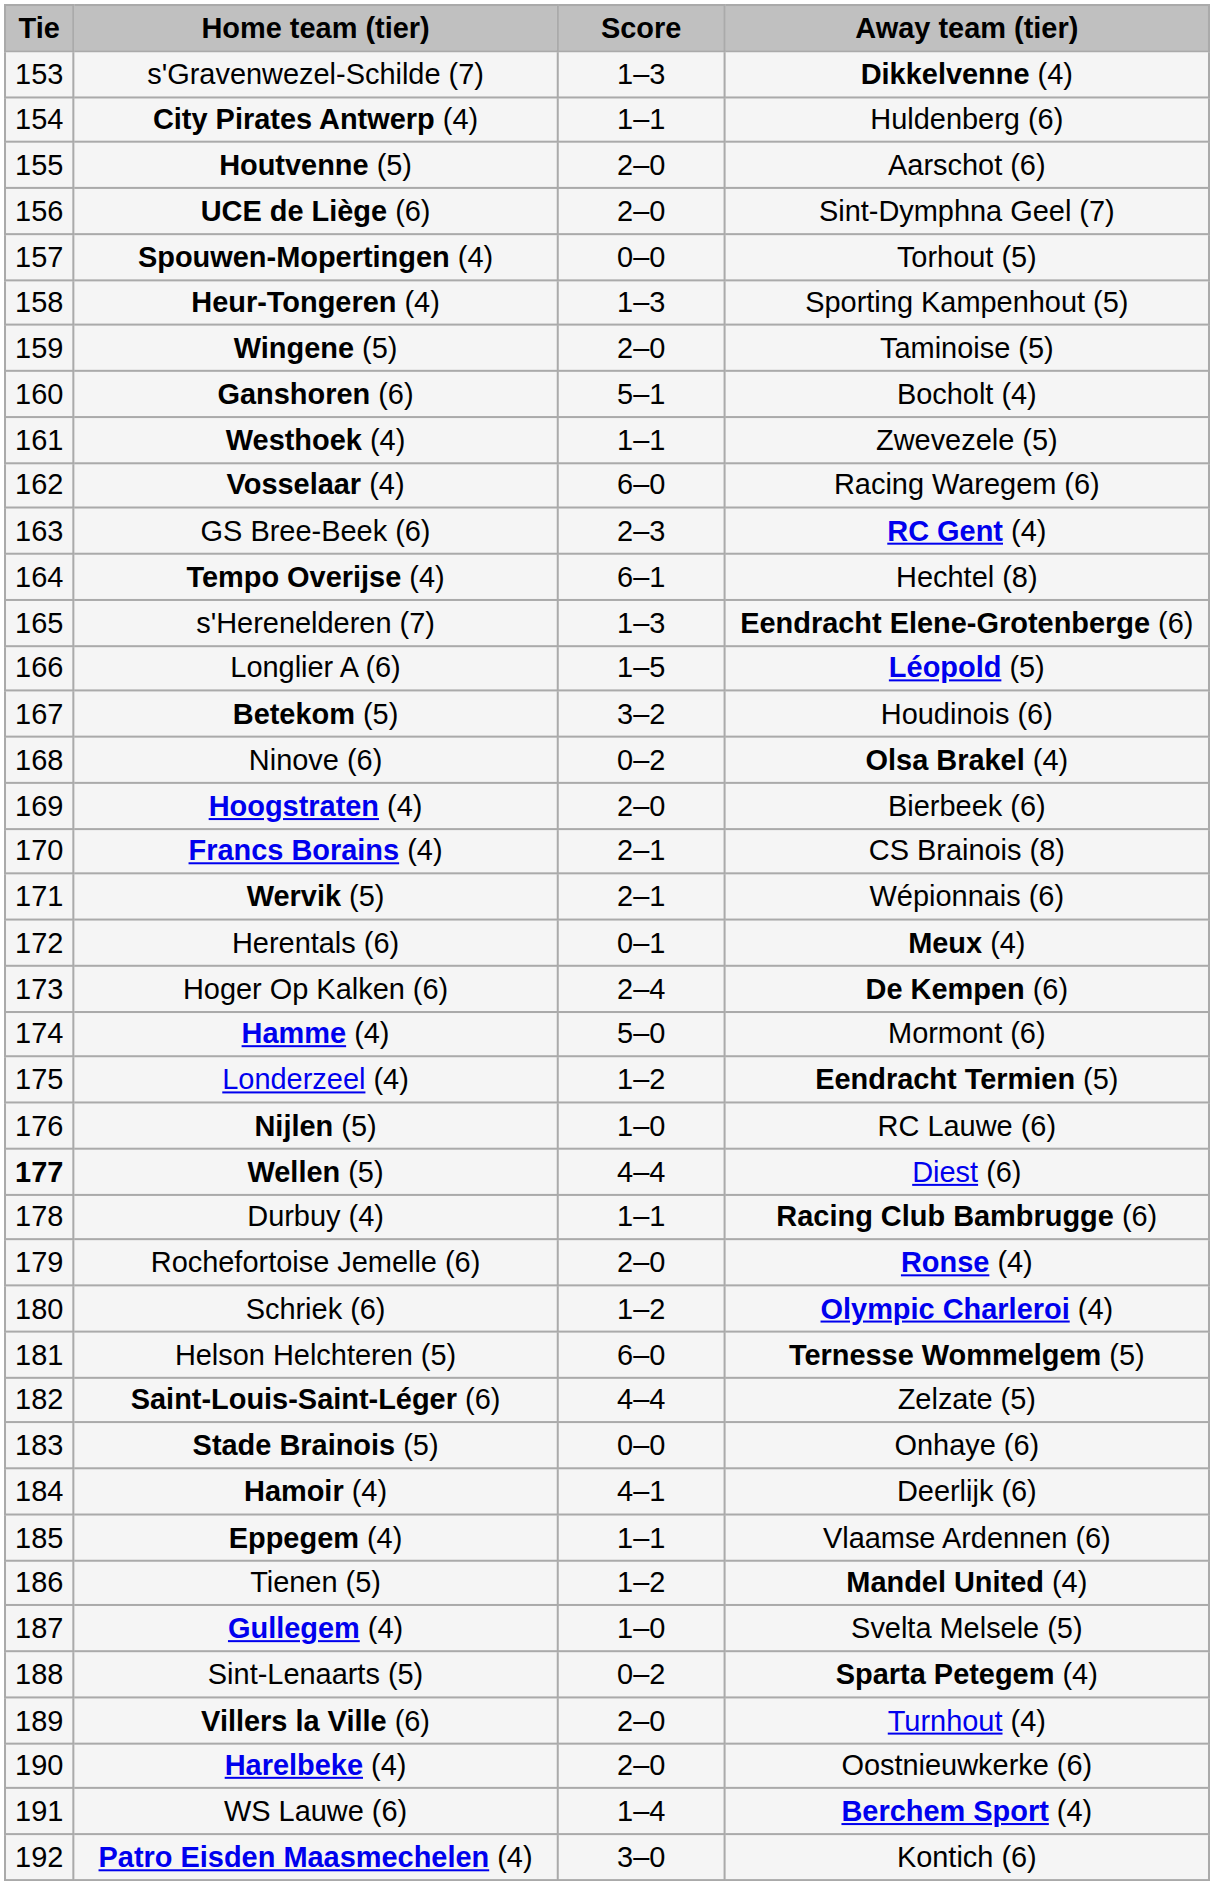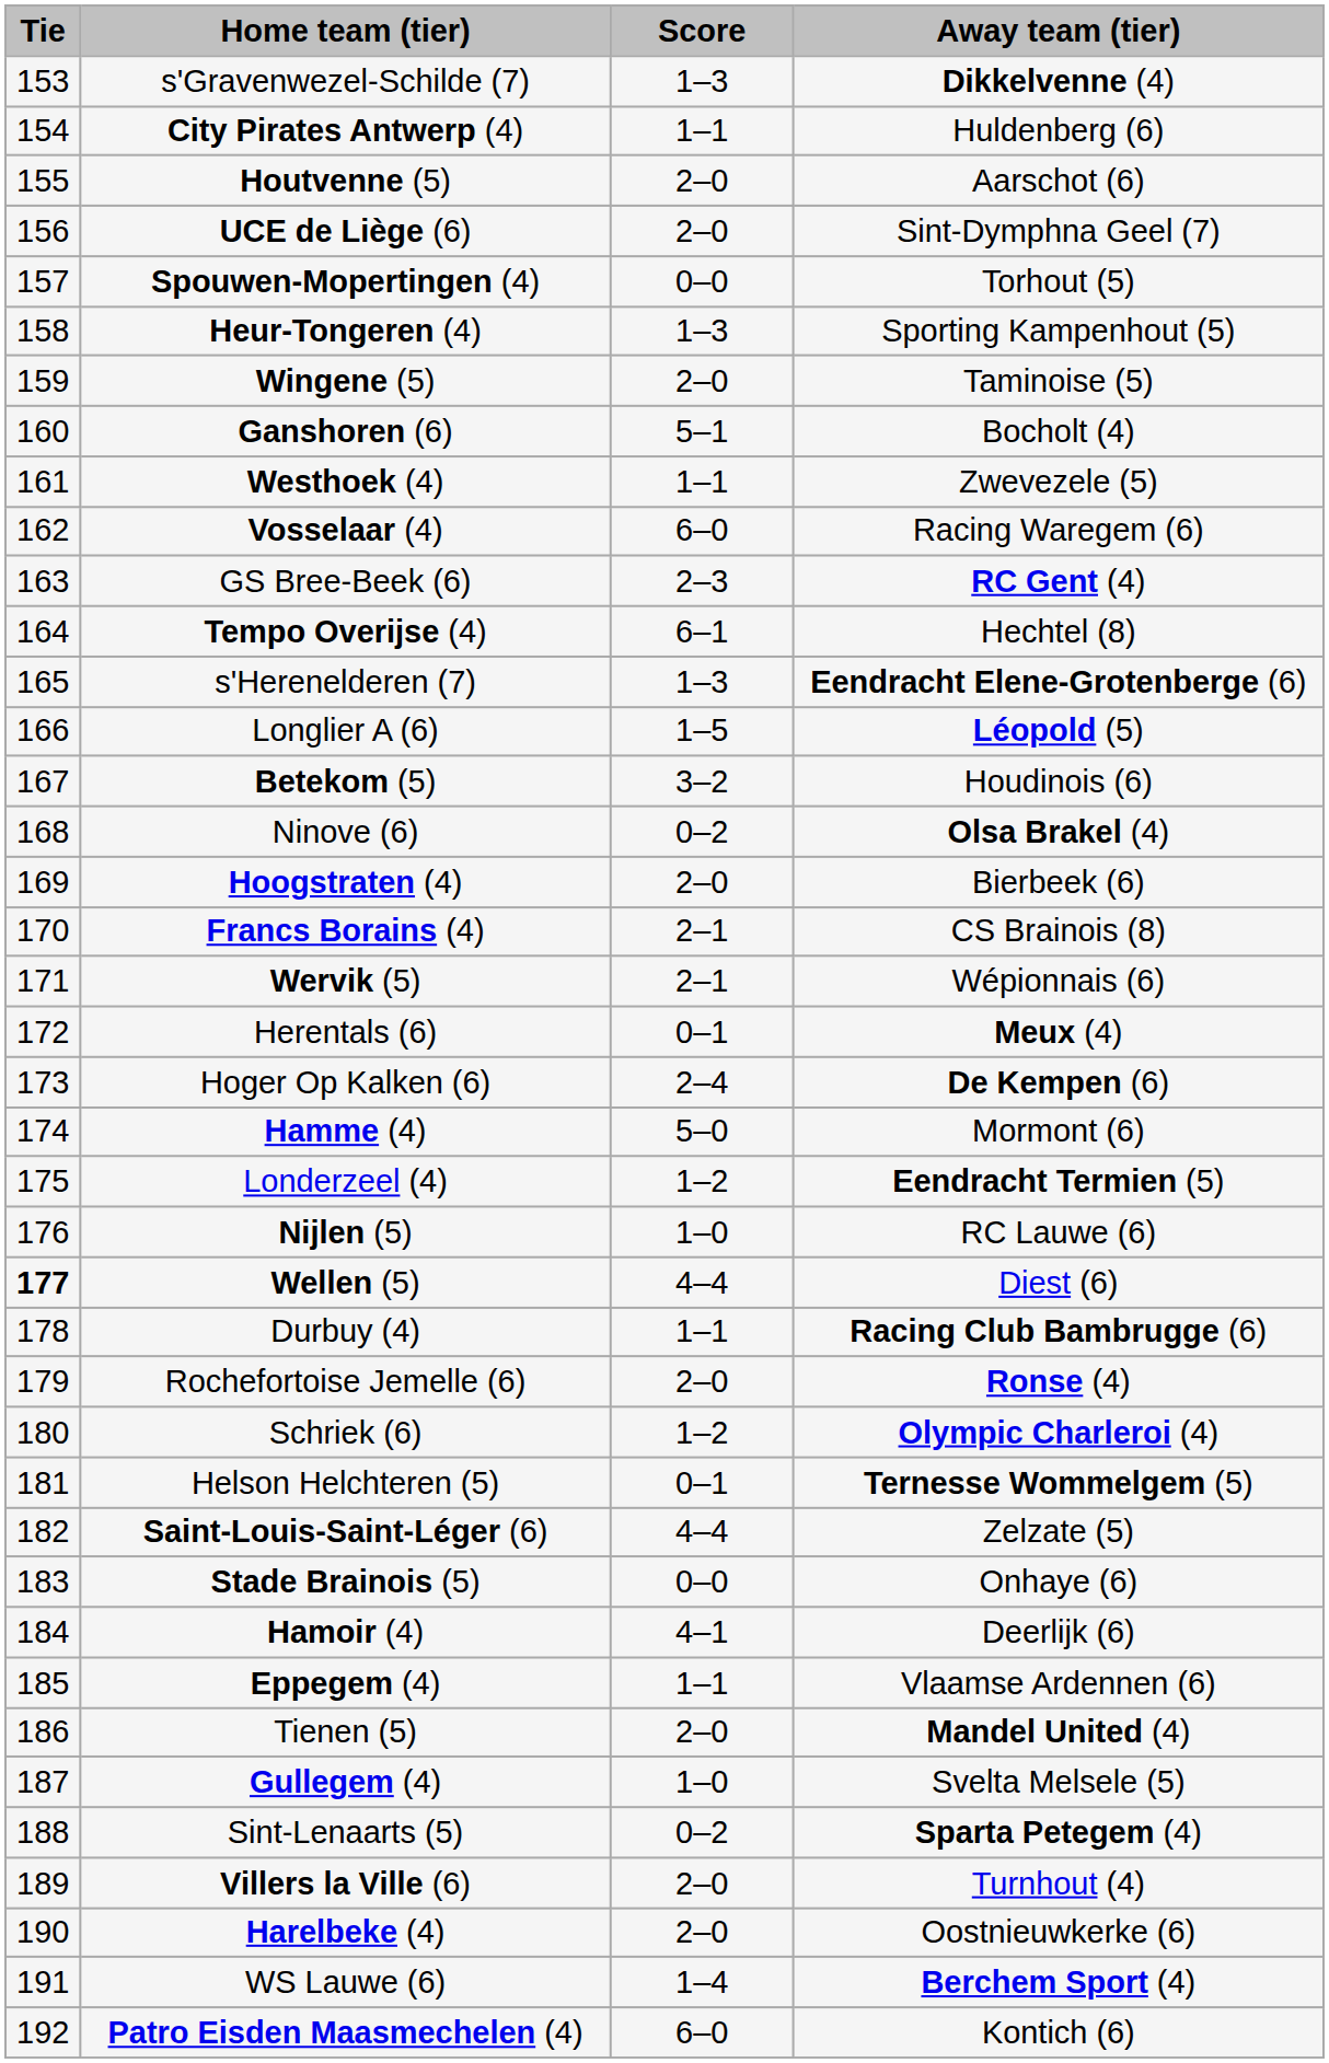Helson Helchteren (5) | Score: 6–0 -> 0–1
Tienen (5) | Score: 1–2 -> 2–0
Patro Eisden Maasmechelen (4) | Score: 3–0 -> 6–0
